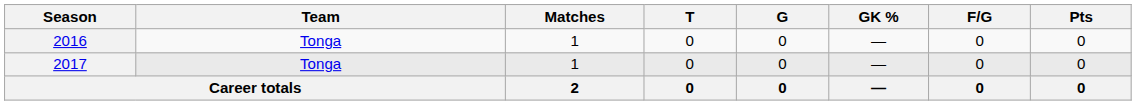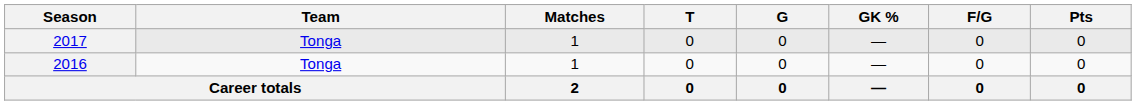rows swapped: 2016 <-> 2017
